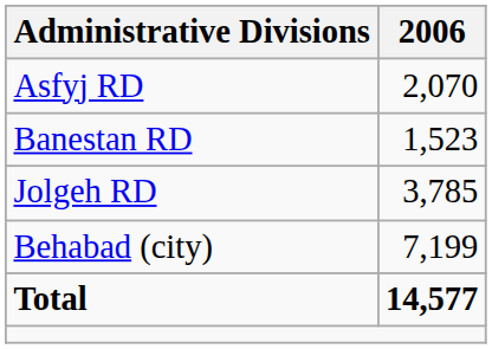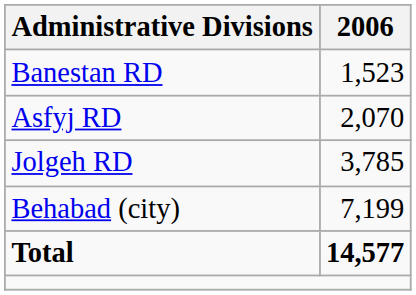rows swapped: Asfyj RD <-> Banestan RD
